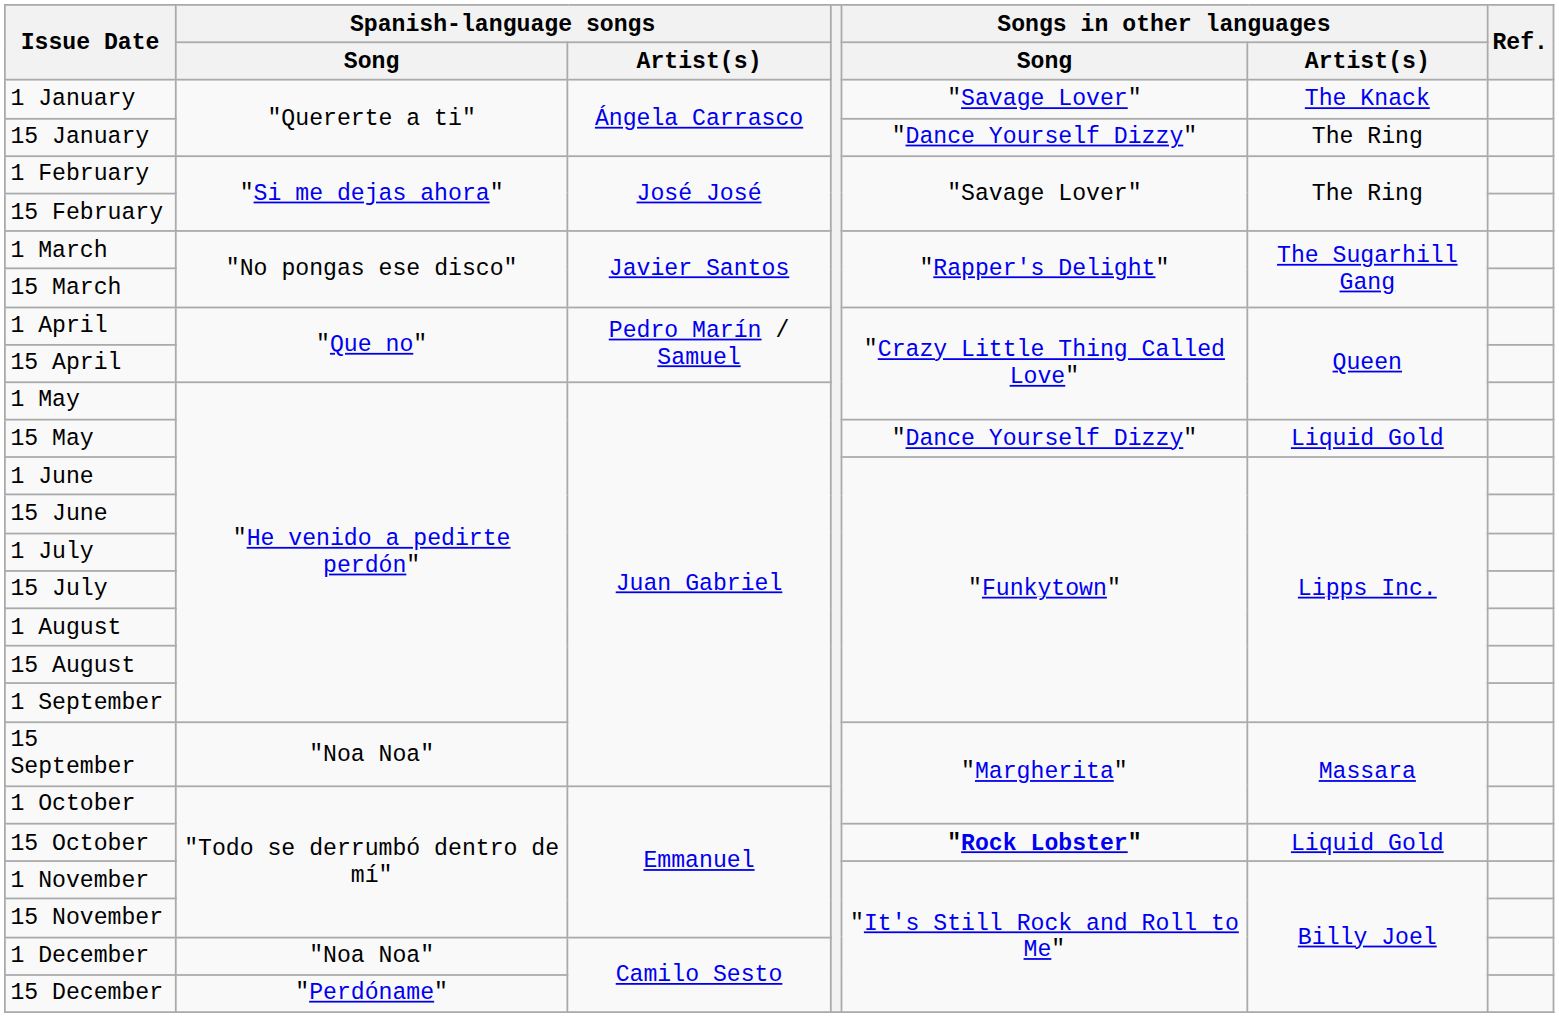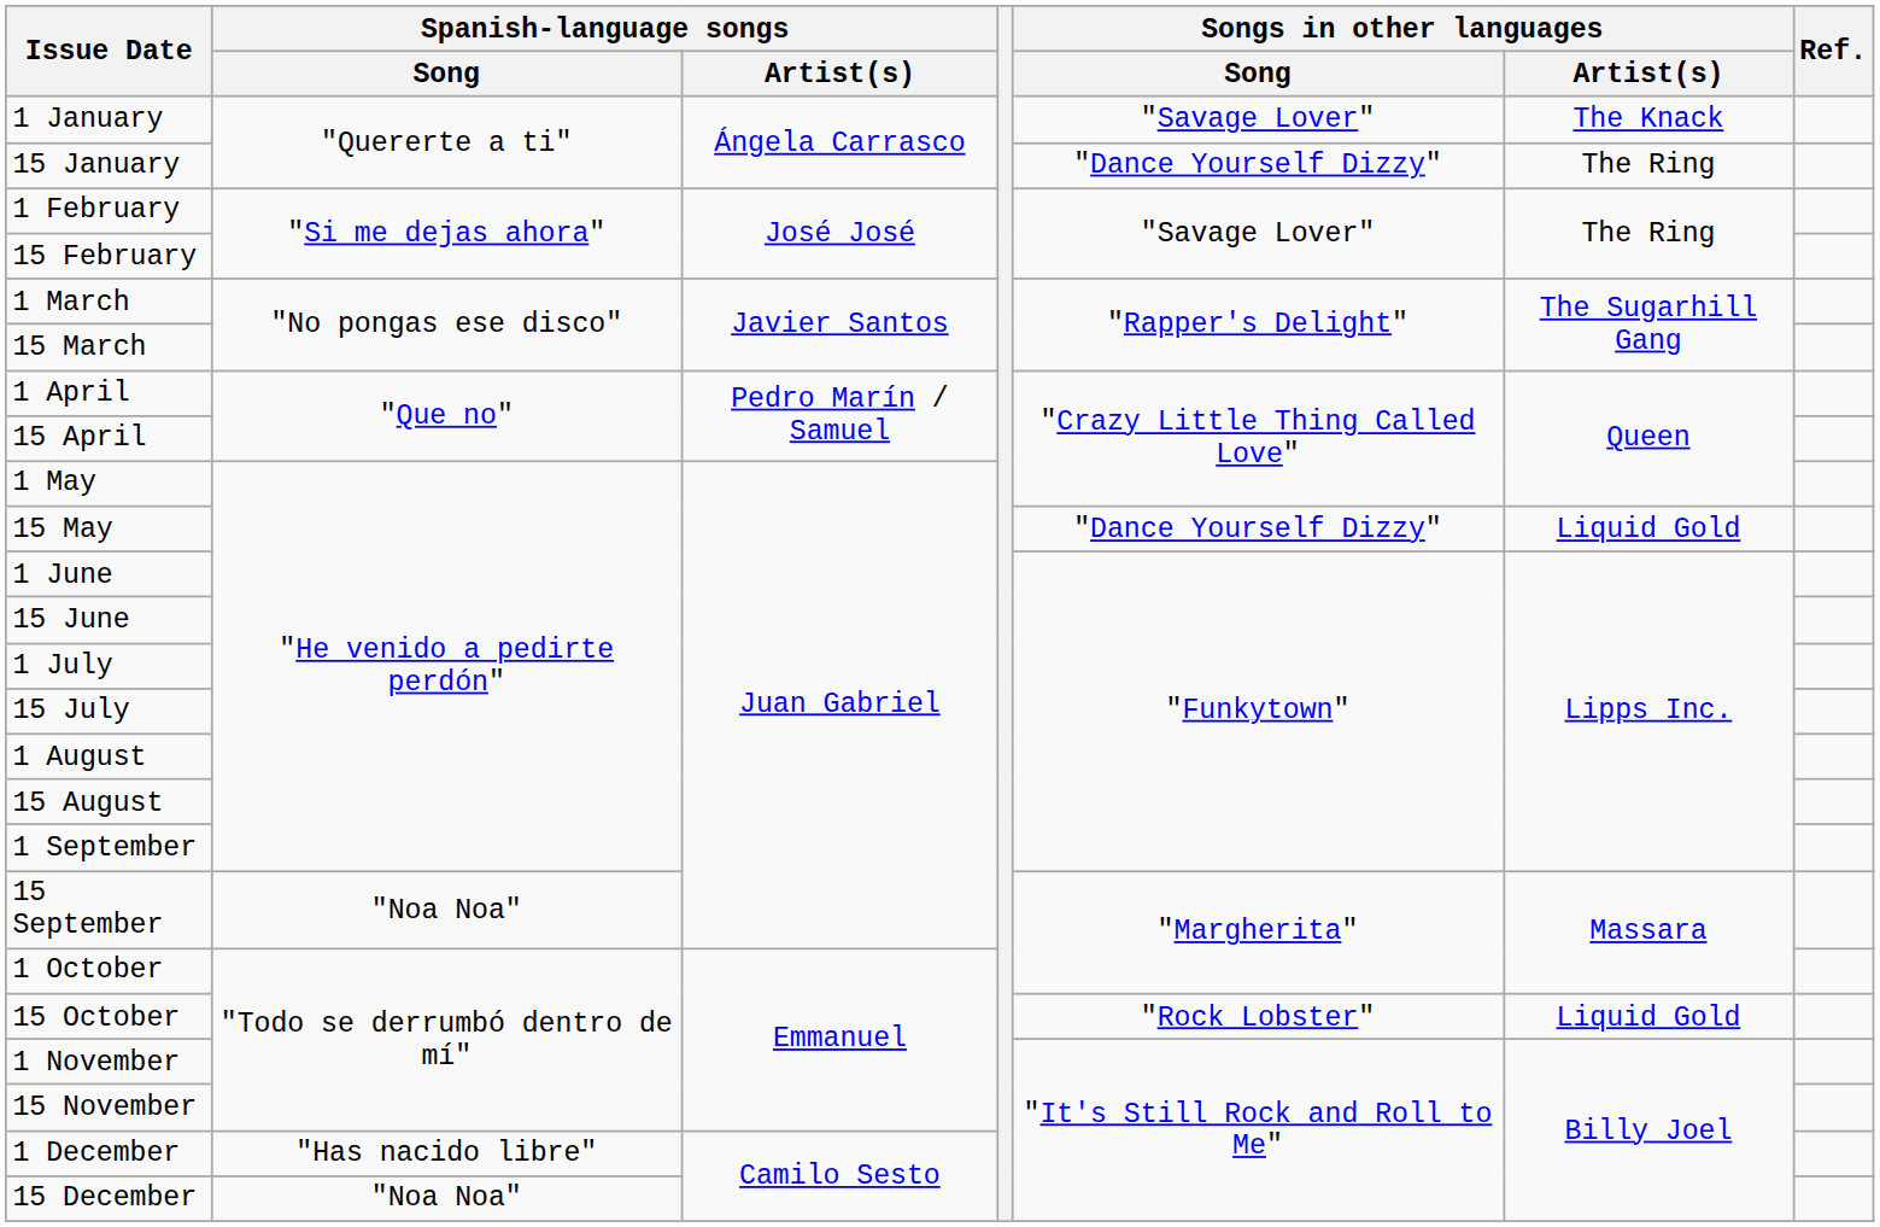15 October | Songs in other languages / Song: bold -> normal
1 December | Spanish-language songs / Song: "Noa Noa" -> "Has nacido libre"
15 December | Spanish-language songs / Song: "Perdóname" -> "Noa Noa"
